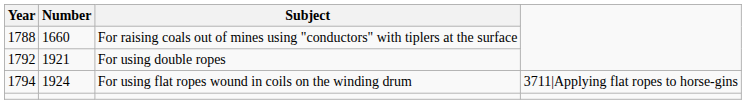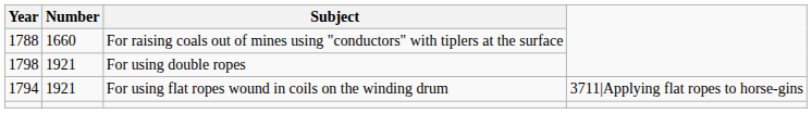For using double ropes | Year: 1792 -> 1798
For using flat ropes wound in coils on the winding drum | Number: 1924 -> 1921
